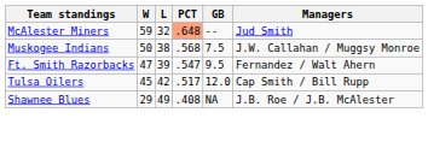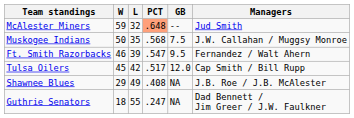Muskogee Indians | L: 38 -> 35
Ft. Smith Razorbacks | W: 47 -> 46
+ row: Guthrie Senators | 18 | 55 | .247 | NA | Dad Bennett / Jim Greer / J.W. Faulkner
